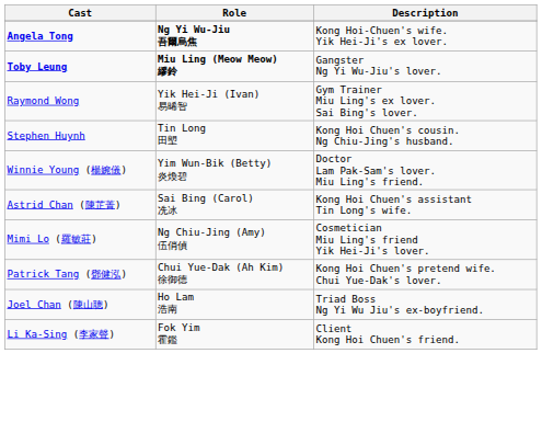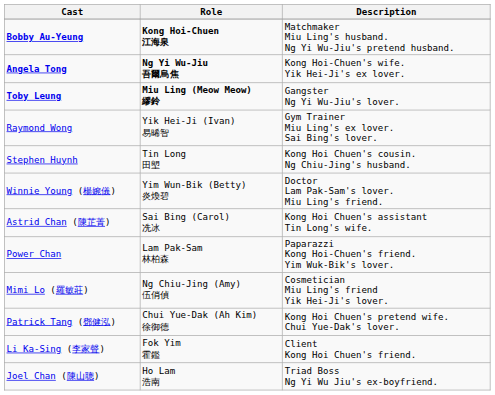+ row: Bobby Au-Yeung | Kong Hoi-Chuen 江海泉 | Matchmaker Miu Ling's husband. Ng Yi Wu-Jiu's pretend husband.
+ row: Power Chan | Lam Pak-Sam 林柏森 | Paparazzi Kong Hoi-Chuen's friend. Yim Wuk-Bik's lover.
rows swapped: Li Ka-Sing (李家聲) <-> Joel Chan (陳山聰)
